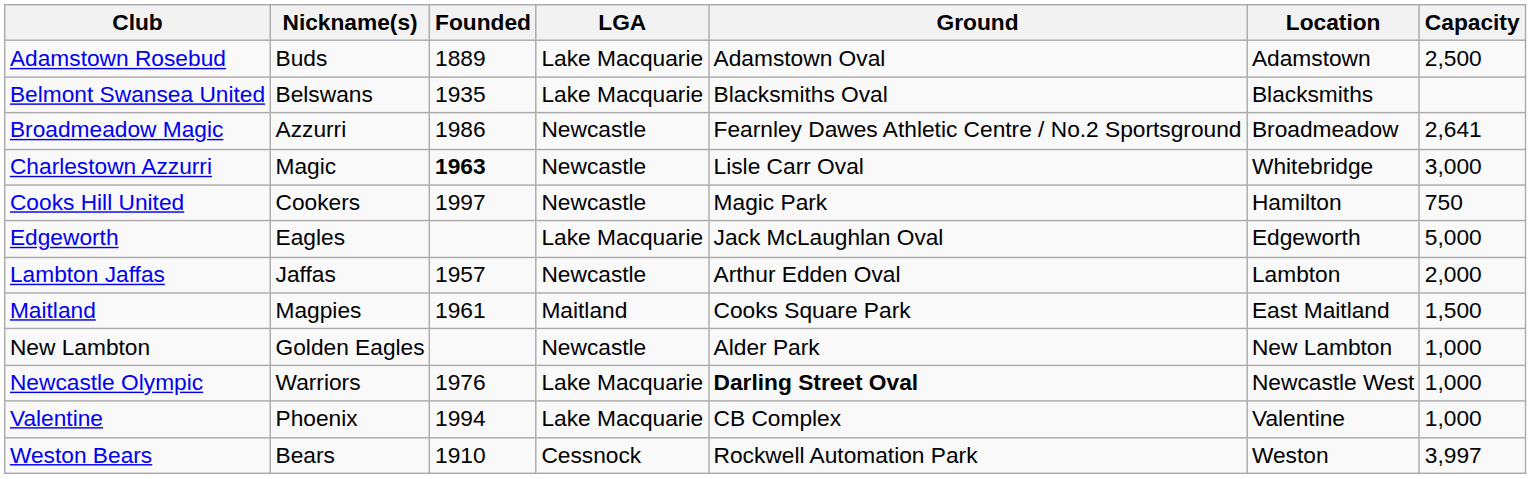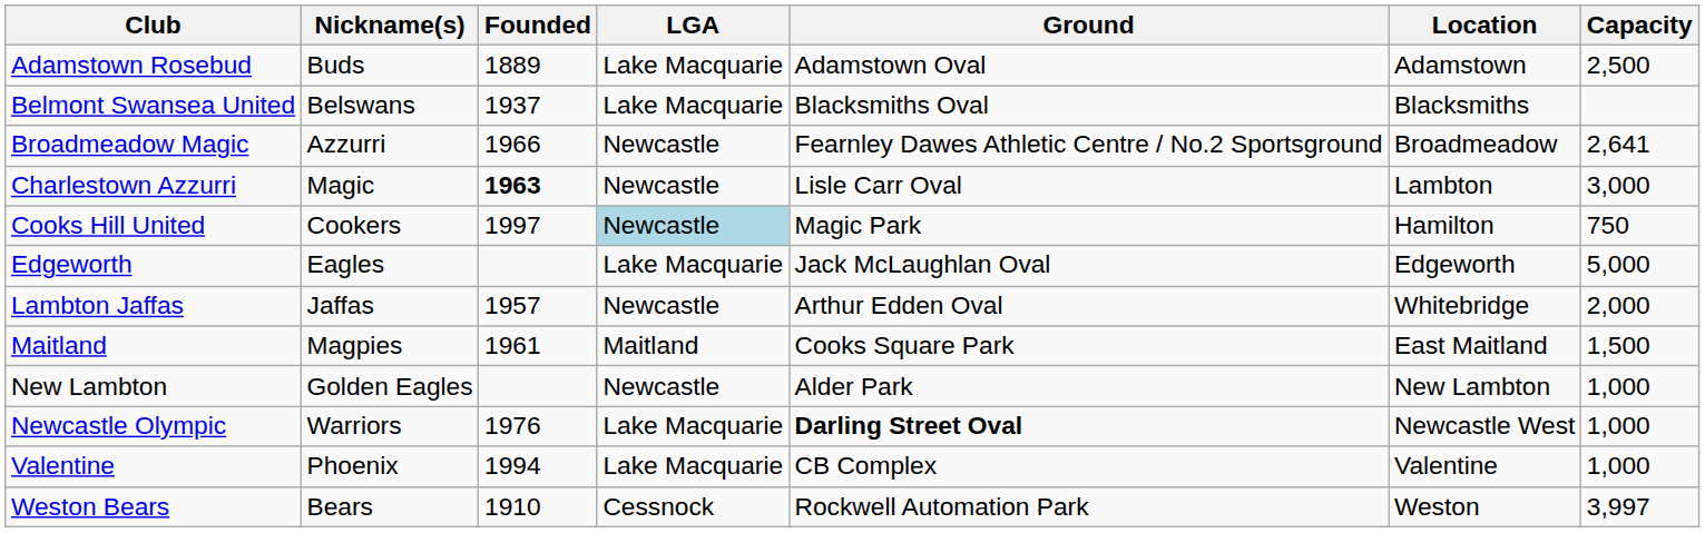Belmont Swansea United | Founded: 1935 -> 1937
Broadmeadow Magic | Founded: 1986 -> 1966
Charlestown Azzurri | Location: Whitebridge -> Lambton
Cooks Hill United | LGA: no background -> lightblue background
Lambton Jaffas | Location: Lambton -> Whitebridge
